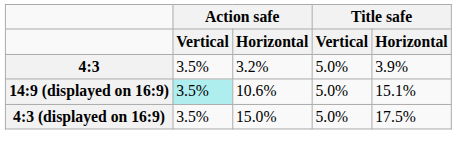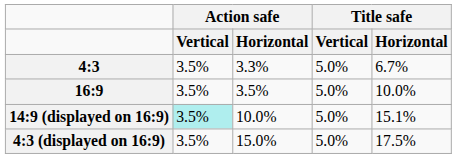4:3 | column 3: 3.2% -> 3.3%
4:3 | column 5: 3.9% -> 6.7%
+ row: 16:9 | 3.5% | 3.5% | 5.0% | 10.0%
14:9 (displayed on 16:9) | column 3: 10.6% -> 10.0%
